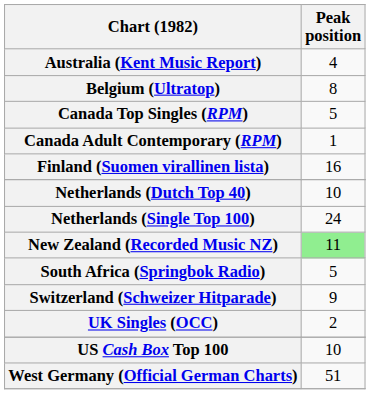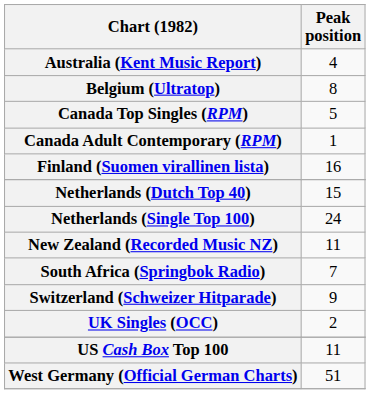Netherlands (Dutch Top 40) | Peak position: 10 -> 15
New Zealand (Recorded Music NZ) | Peak position: lightgreen background -> no background
South Africa (Springbok Radio) | Peak position: 5 -> 7
US Cash Box Top 100 | Peak position: 10 -> 11
